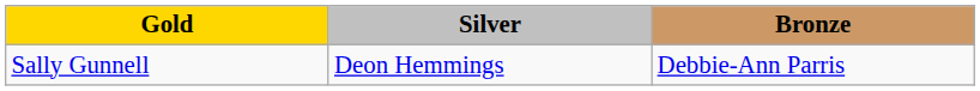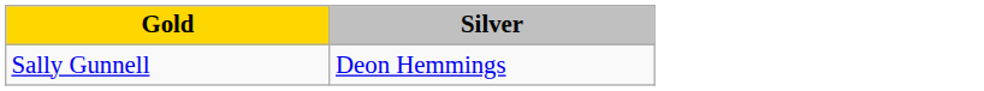- column: Bronze | Debbie-Ann Parris
